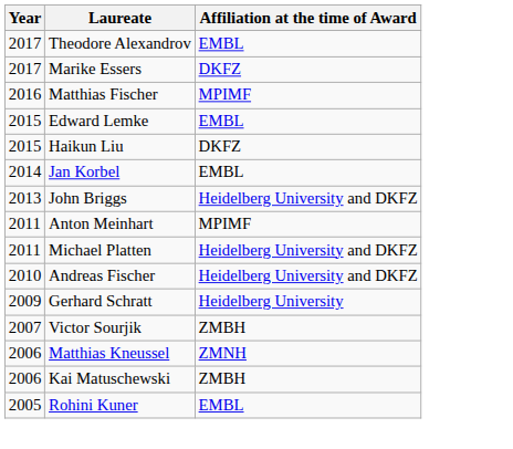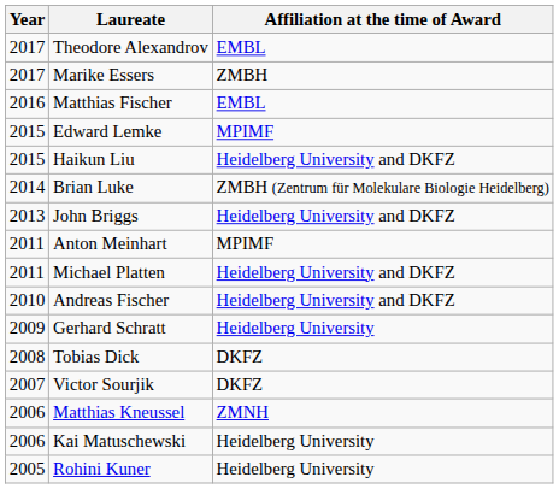Marike Essers | Affiliation at the time of Award: DKFZ -> ZMBH
Matthias Fischer | Affiliation at the time of Award: MPIMF -> EMBL
Edward Lemke | Affiliation at the time of Award: EMBL -> MPIMF
Haikun Liu | Affiliation at the time of Award: DKFZ -> Heidelberg University and DKFZ
- row: 2014 | Jan Korbel | EMBL
+ row: 2014 | Brian Luke | ZMBH (Zentrum für Molekulare Biologie Heidelberg)
+ row: 2008 | Tobias Dick | DKFZ
Victor Sourjik | Affiliation at the time of Award: ZMBH -> DKFZ
Kai Matuschewski | Affiliation at the time of Award: ZMBH -> Heidelberg University
Rohini Kuner | Affiliation at the time of Award: EMBL -> Heidelberg University
